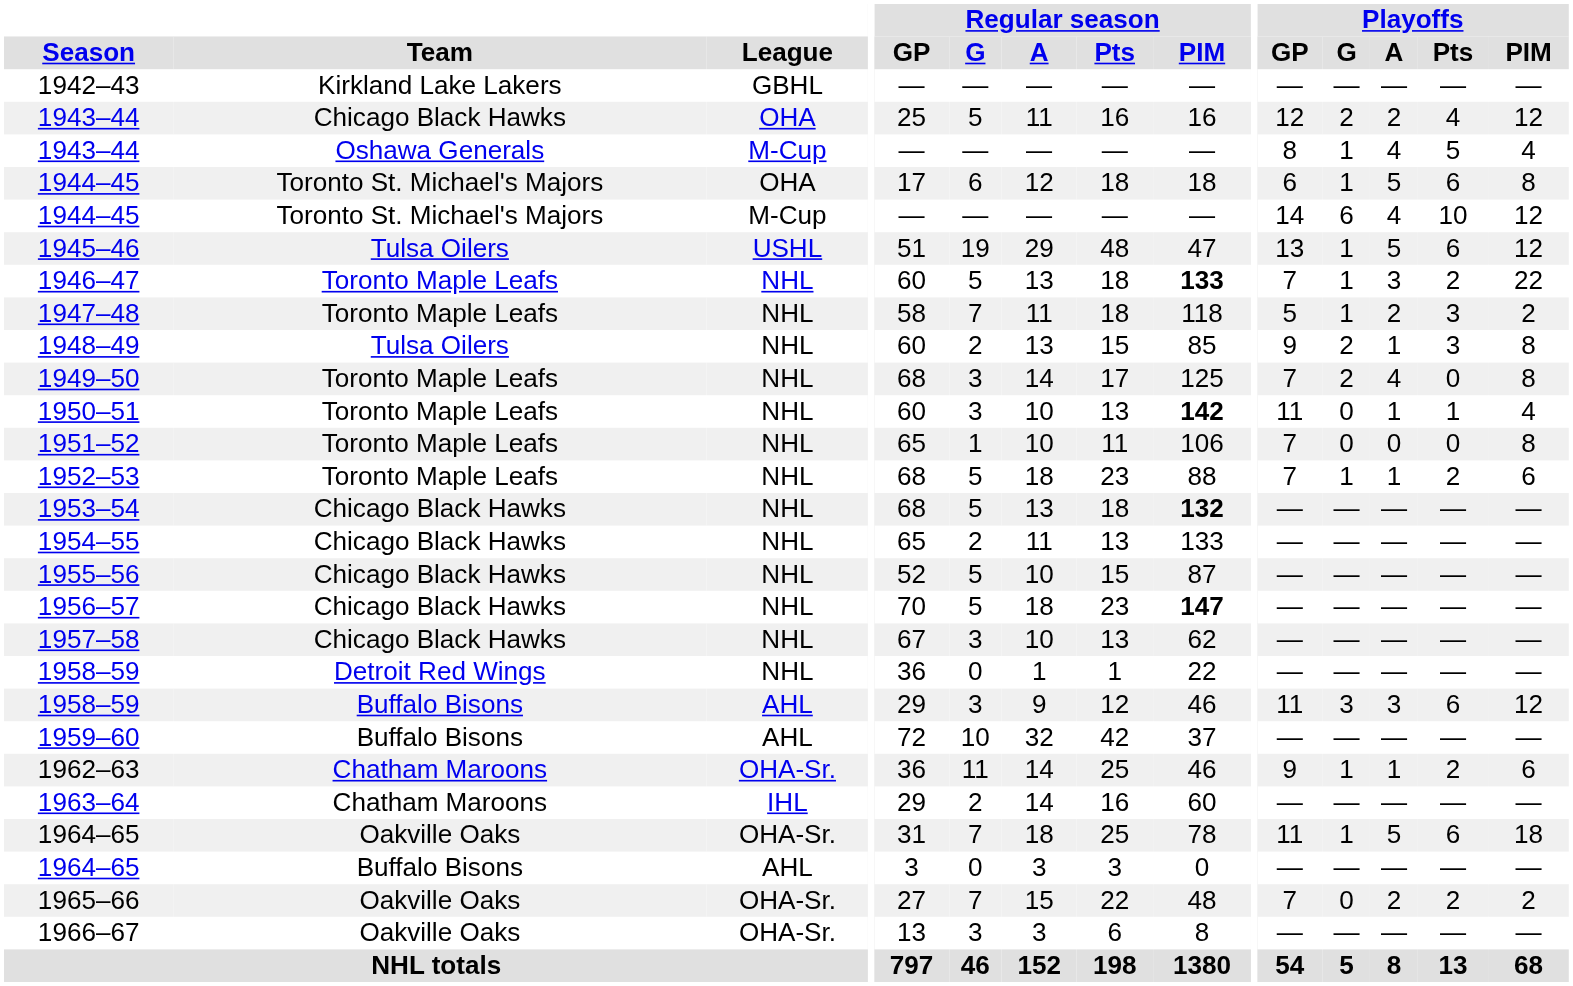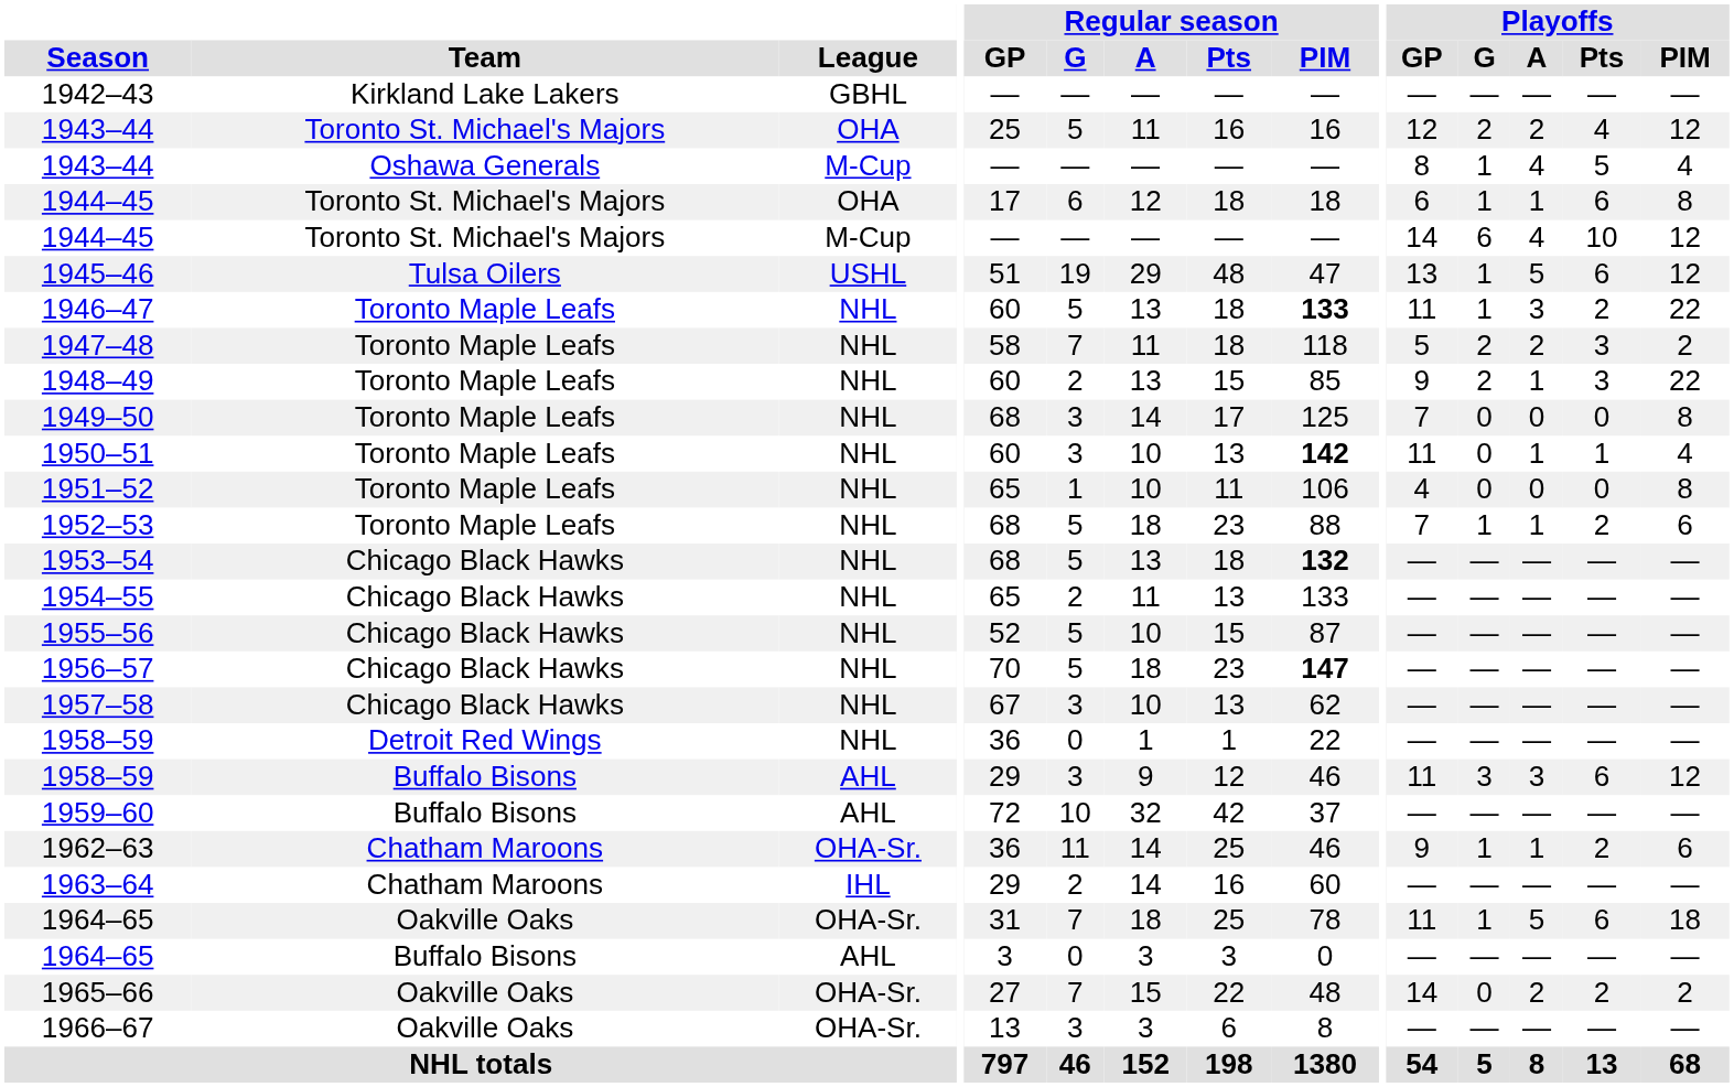1943–44 / OHA | Team: Chicago Black Hawks -> Toronto St. Michael's Majors
1944–45 / OHA | Playoffs / A: 5 -> 1
1946–47 | Playoffs / GP: 7 -> 11
1947–48 | Playoffs / G: 1 -> 2
1948–49 | Team: Tulsa Oilers -> Toronto Maple Leafs
1948–49 | Playoffs / PIM: 8 -> 22
1949–50 | Playoffs / G: 2 -> 0
1949–50 | Playoffs / A: 4 -> 0
1951–52 | Playoffs / GP: 7 -> 4
1965–66 | Playoffs / GP: 7 -> 14
